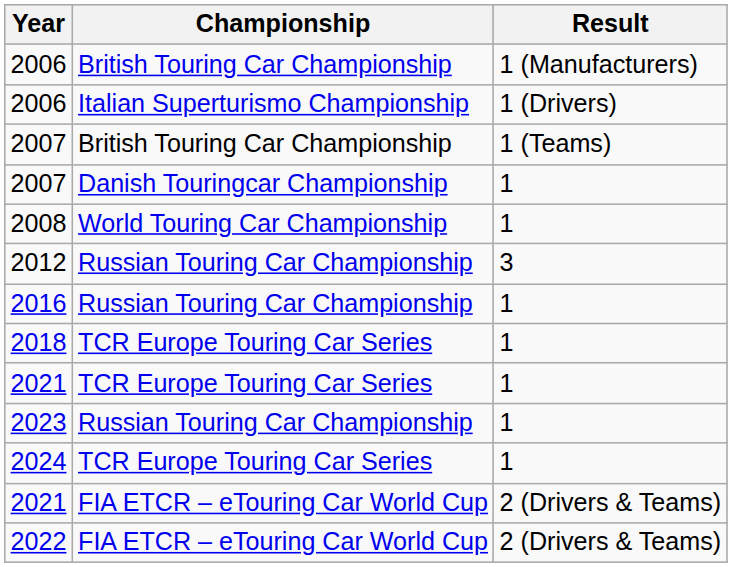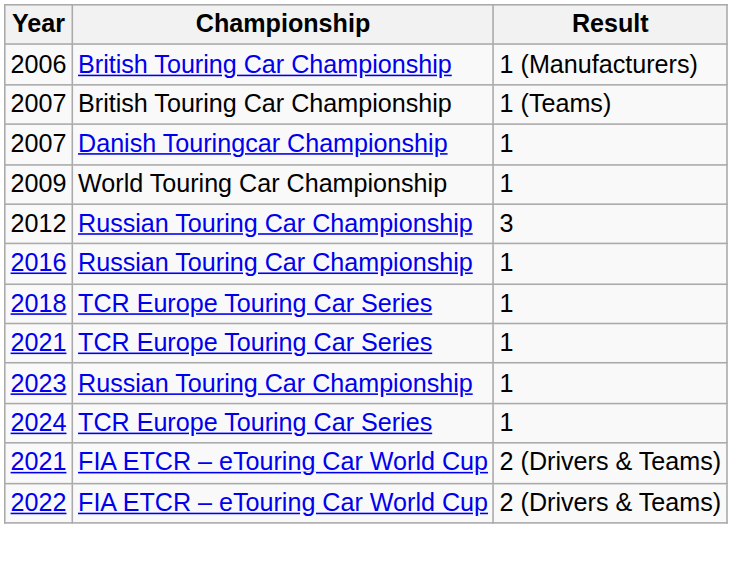- row: 2006 | Italian Superturismo Championship | 1 (Drivers)
- row: 2008 | World Touring Car Championship | 1
+ row: 2009 | World Touring Car Championship | 1
